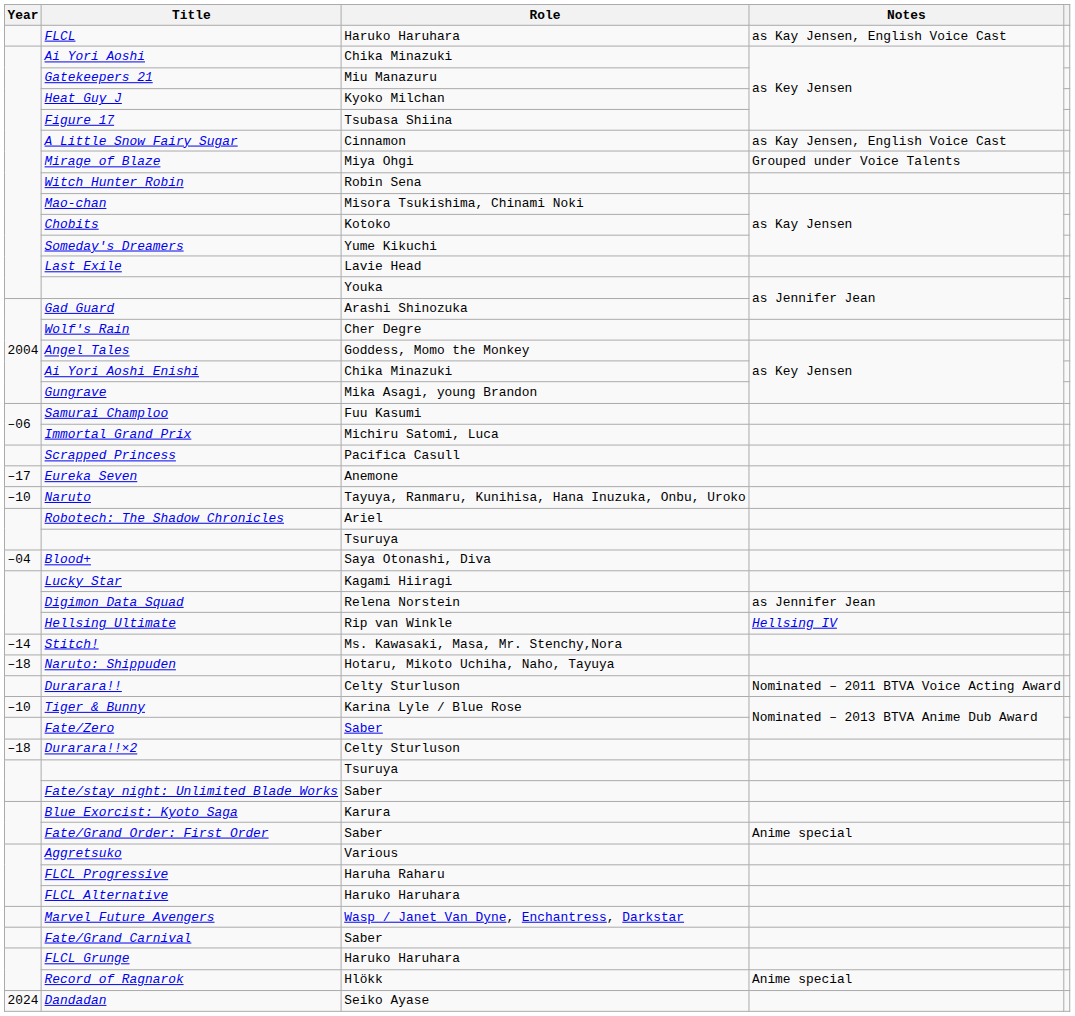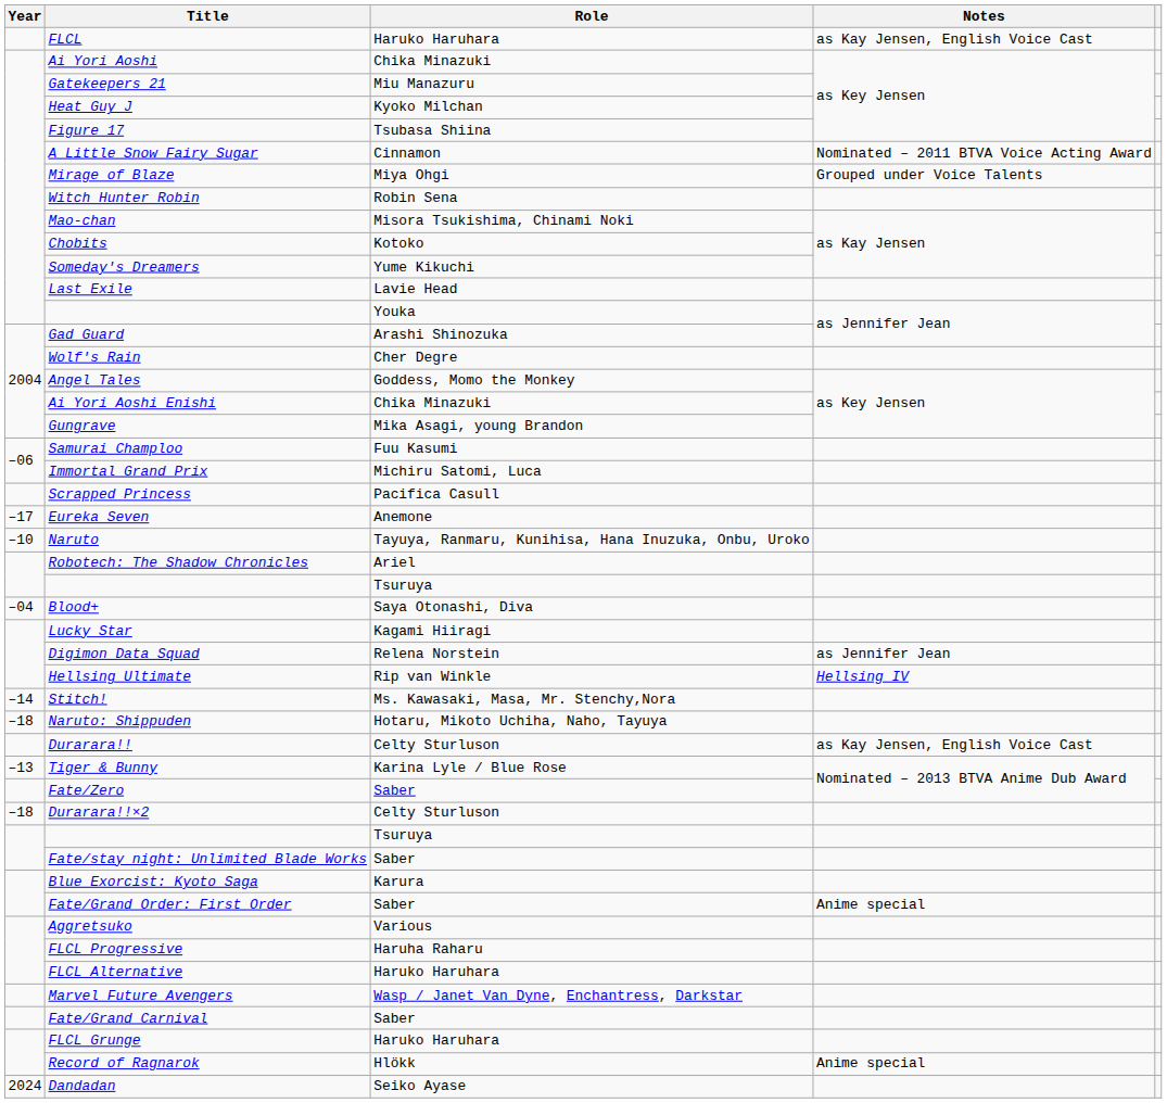A Little Snow Fairy Sugar | Notes: as Kay Jensen, English Voice Cast -> Nominated – 2011 BTVA Voice Acting Award
Durarara!! | Notes: Nominated – 2011 BTVA Voice Acting Award -> as Kay Jensen, English Voice Cast
Tiger & Bunny | Year: –10 -> –13
